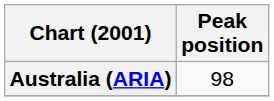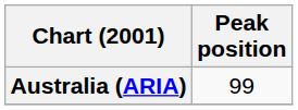Australia (ARIA) | Peak position: 98 -> 99
